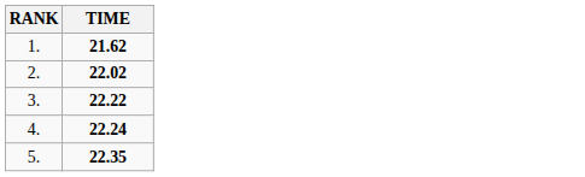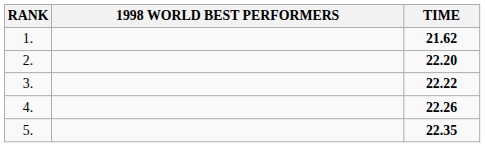+ column: 1998 WORLD BEST PERFORMERS
2. | TIME: 22.02 -> 22.20
4. | TIME: 22.24 -> 22.26
